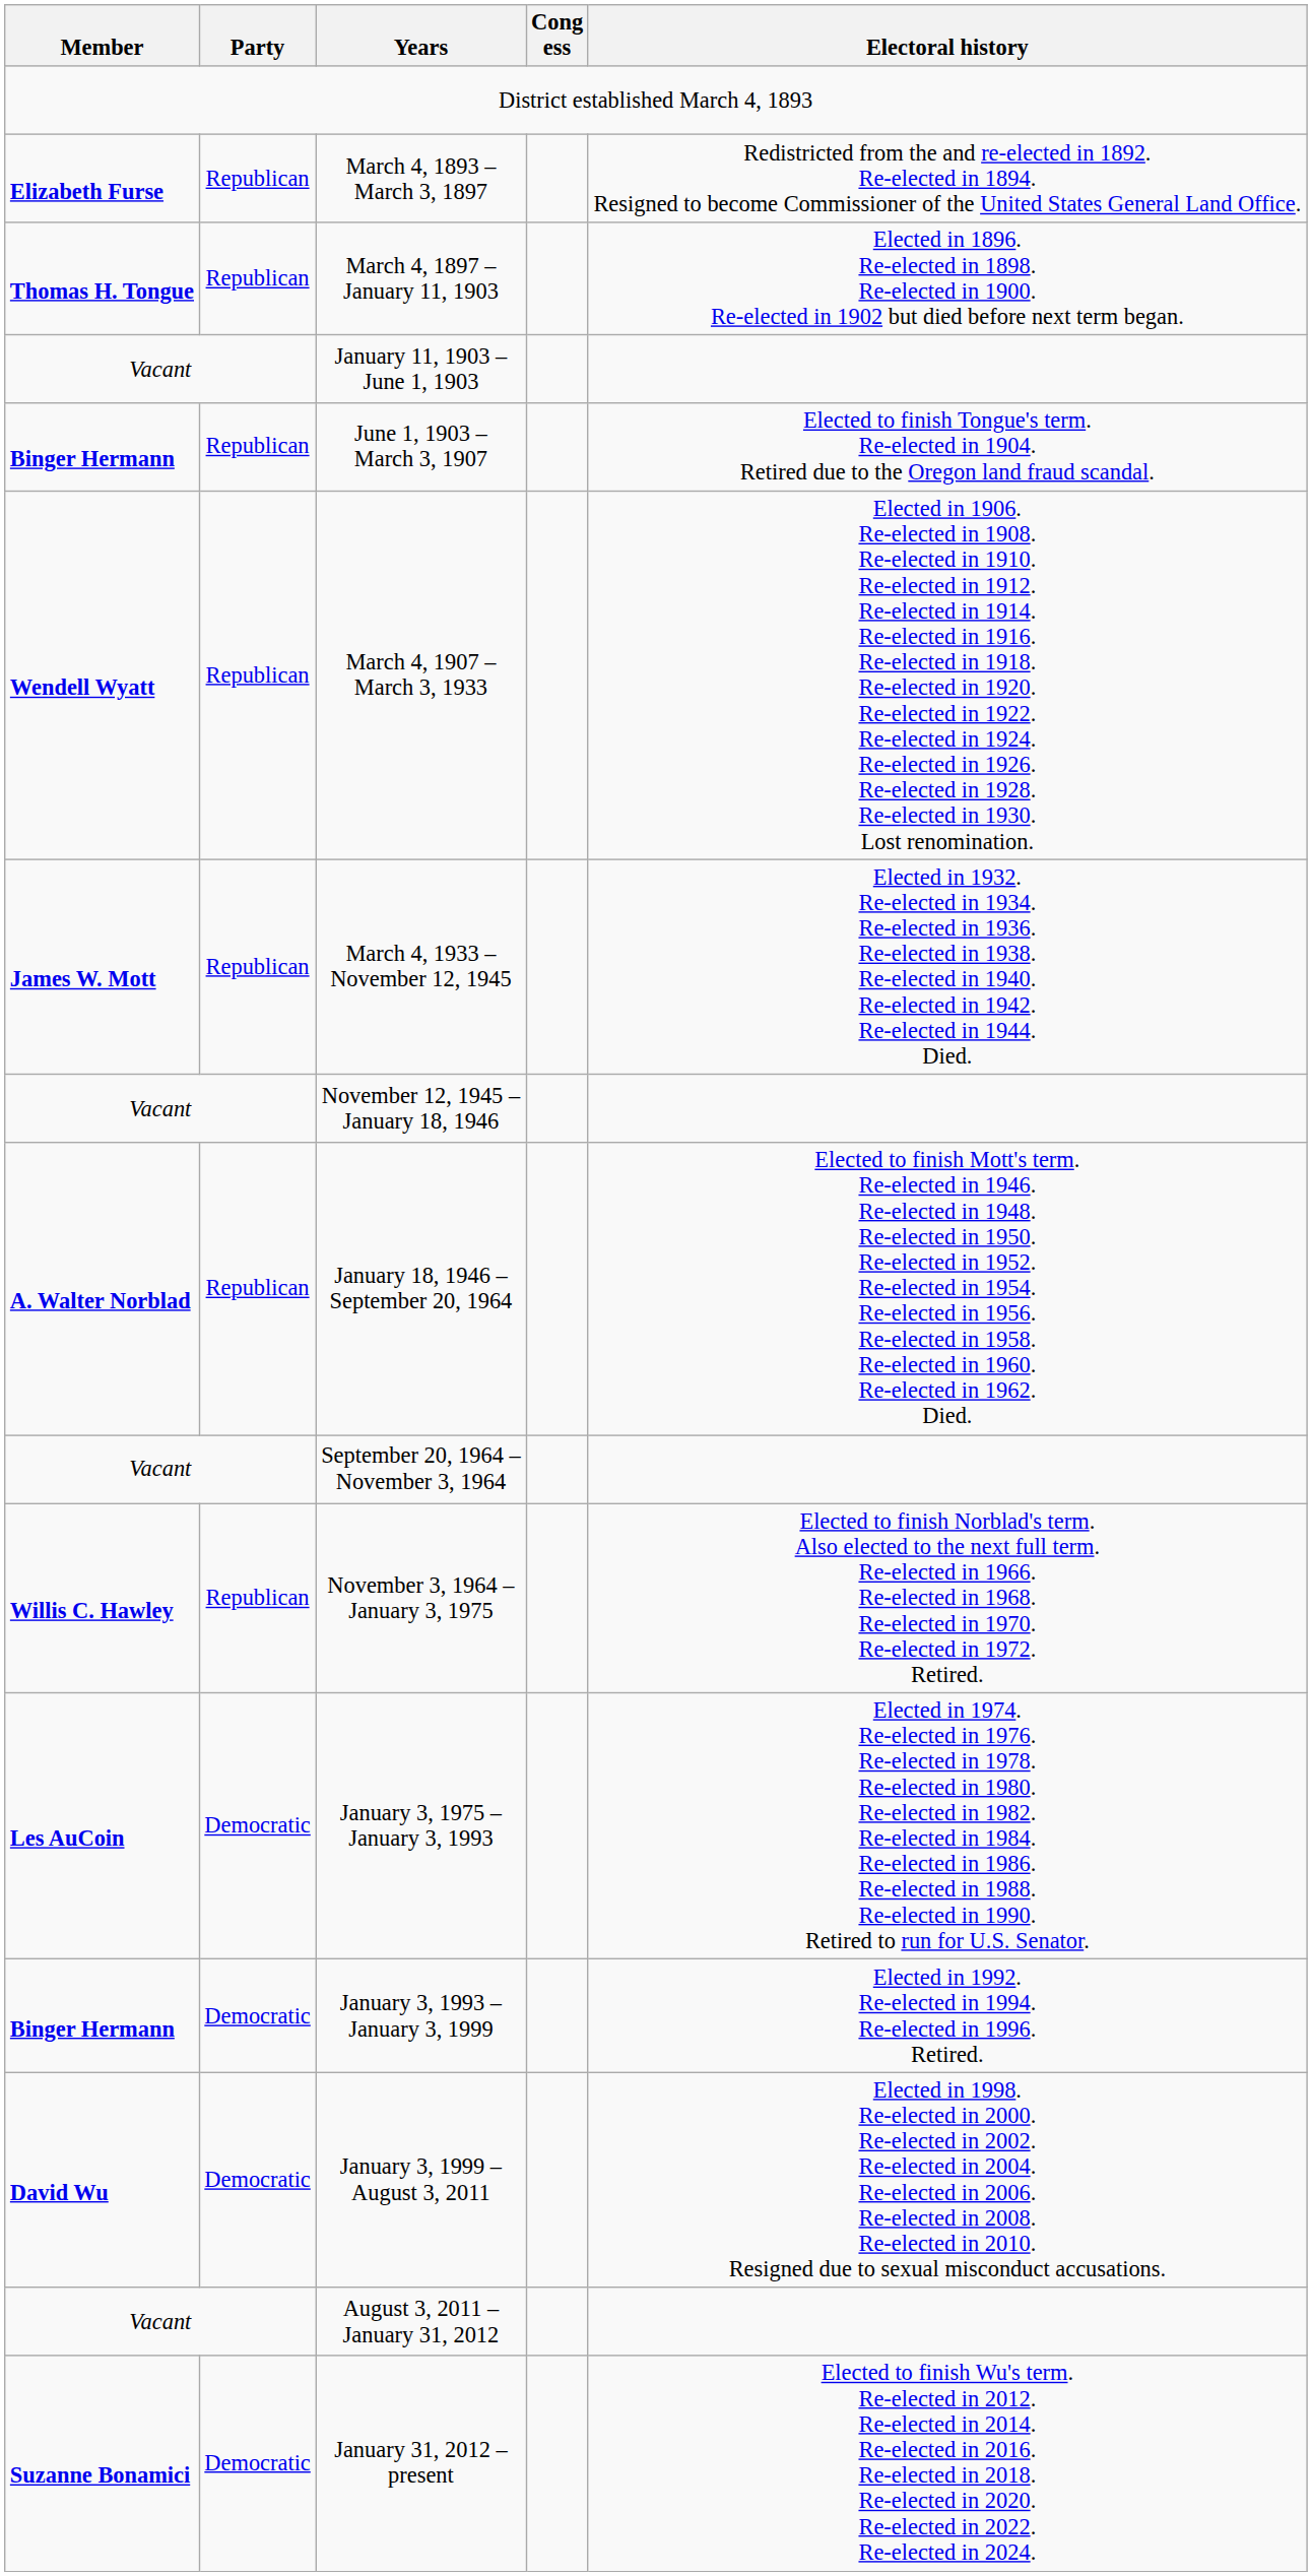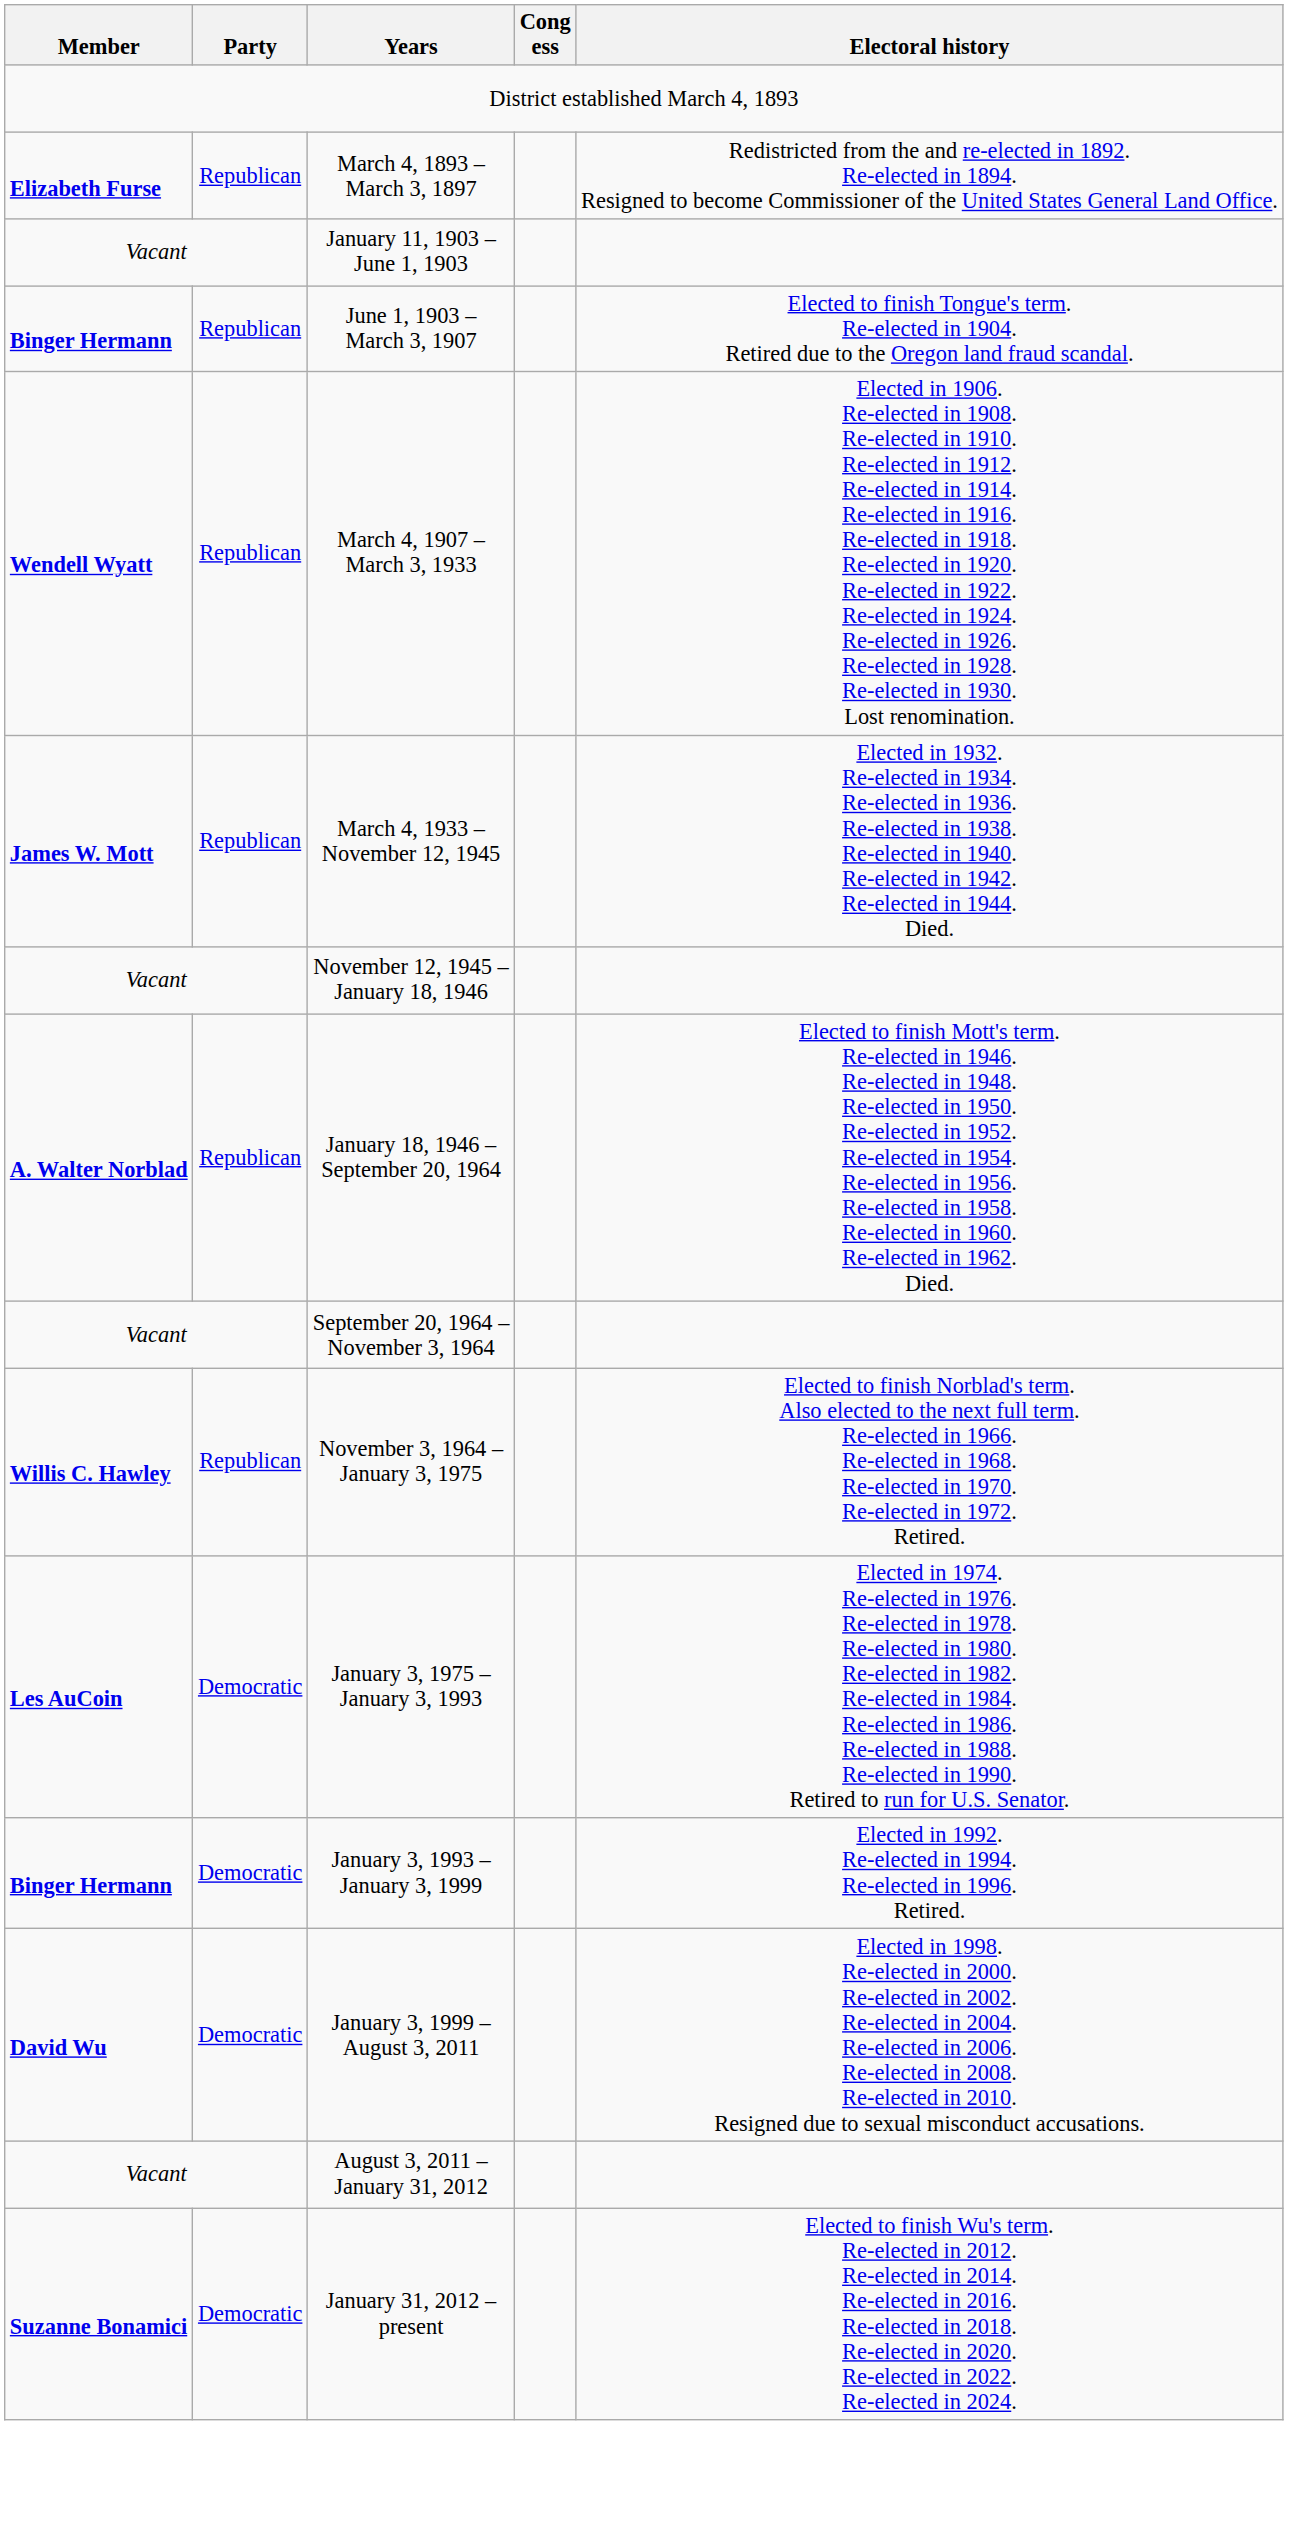- row: Thomas H. Tongue | Republican | March 4, 1897 – January 11, 1903 | Elected in 1896. Re-elected in 1898. Re-elected in 1900. Re-elected in 1902 but died before next term began.
